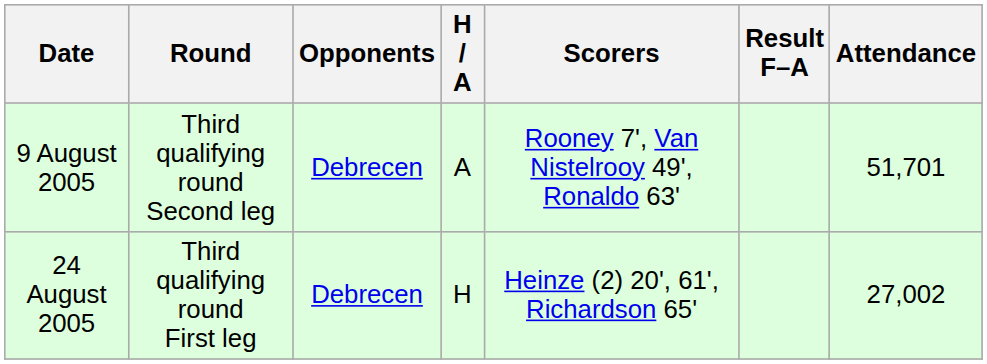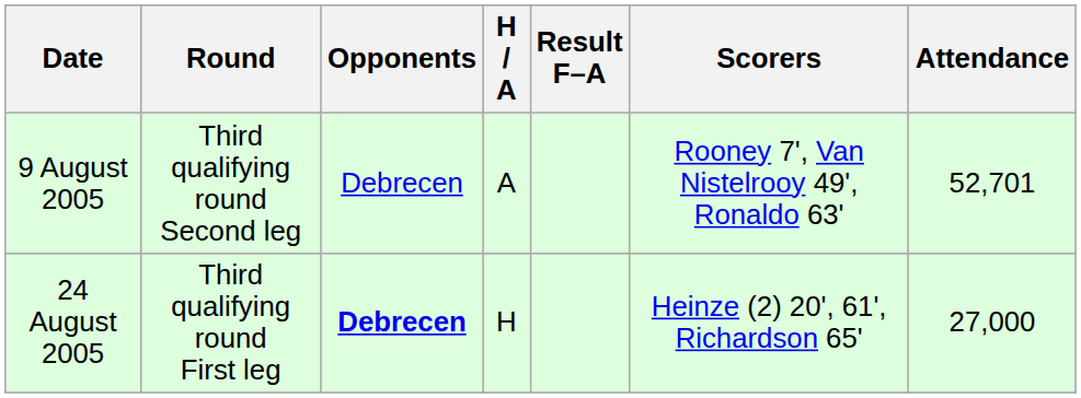columns swapped: Result F–A <-> Scorers
9 August 2005 | Attendance: 51,701 -> 52,701
24 August 2005 | Opponents: normal -> bold
24 August 2005 | Attendance: 27,002 -> 27,000
